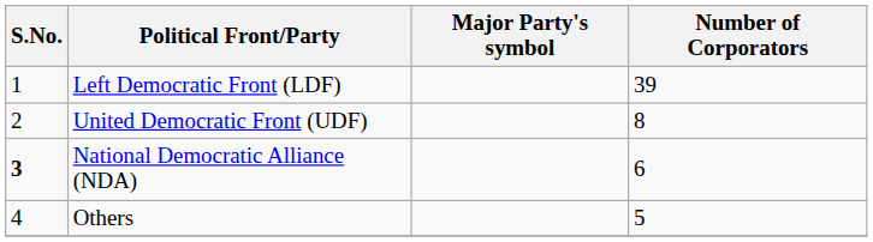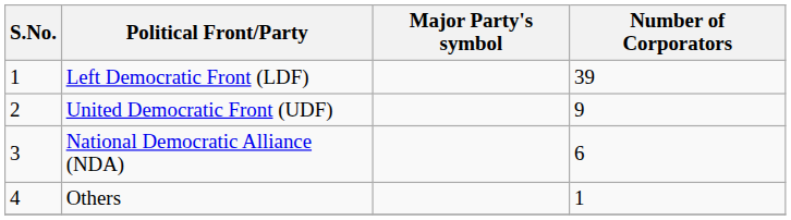United Democratic Front (UDF) | Number of Corporators: 8 -> 9
National Democratic Alliance (NDA) | S.No.: bold -> normal
Others | Number of Corporators: 5 -> 1
